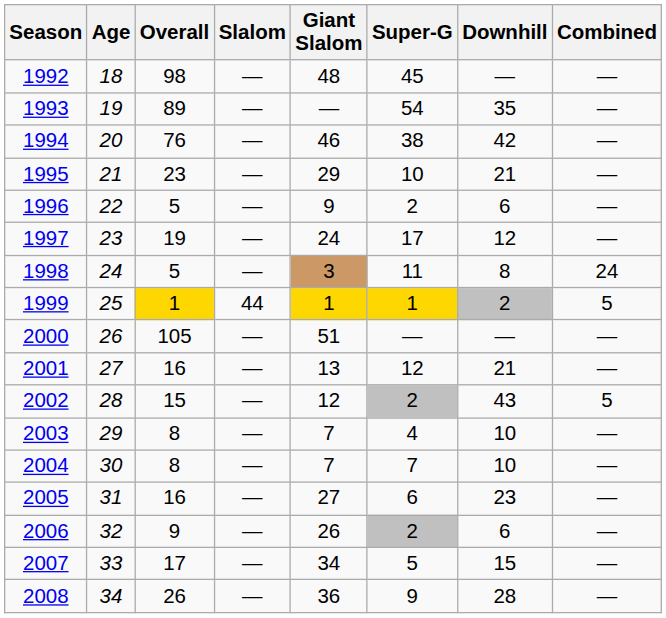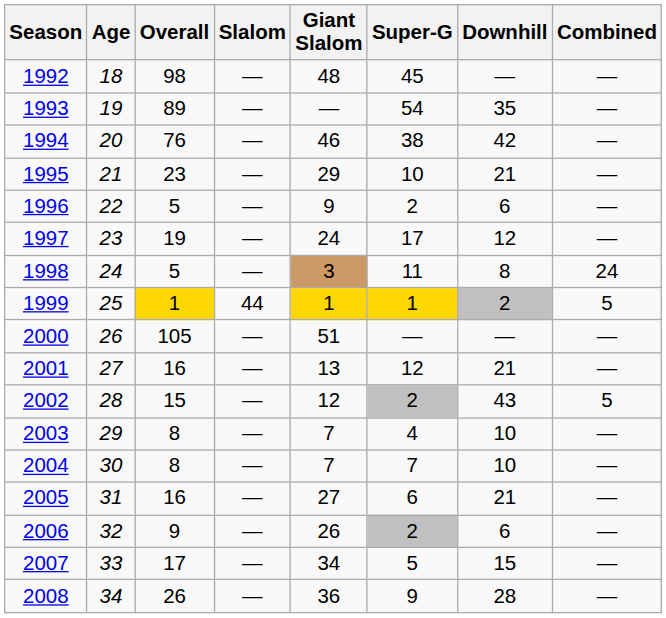2005 | Downhill: 23 -> 21
